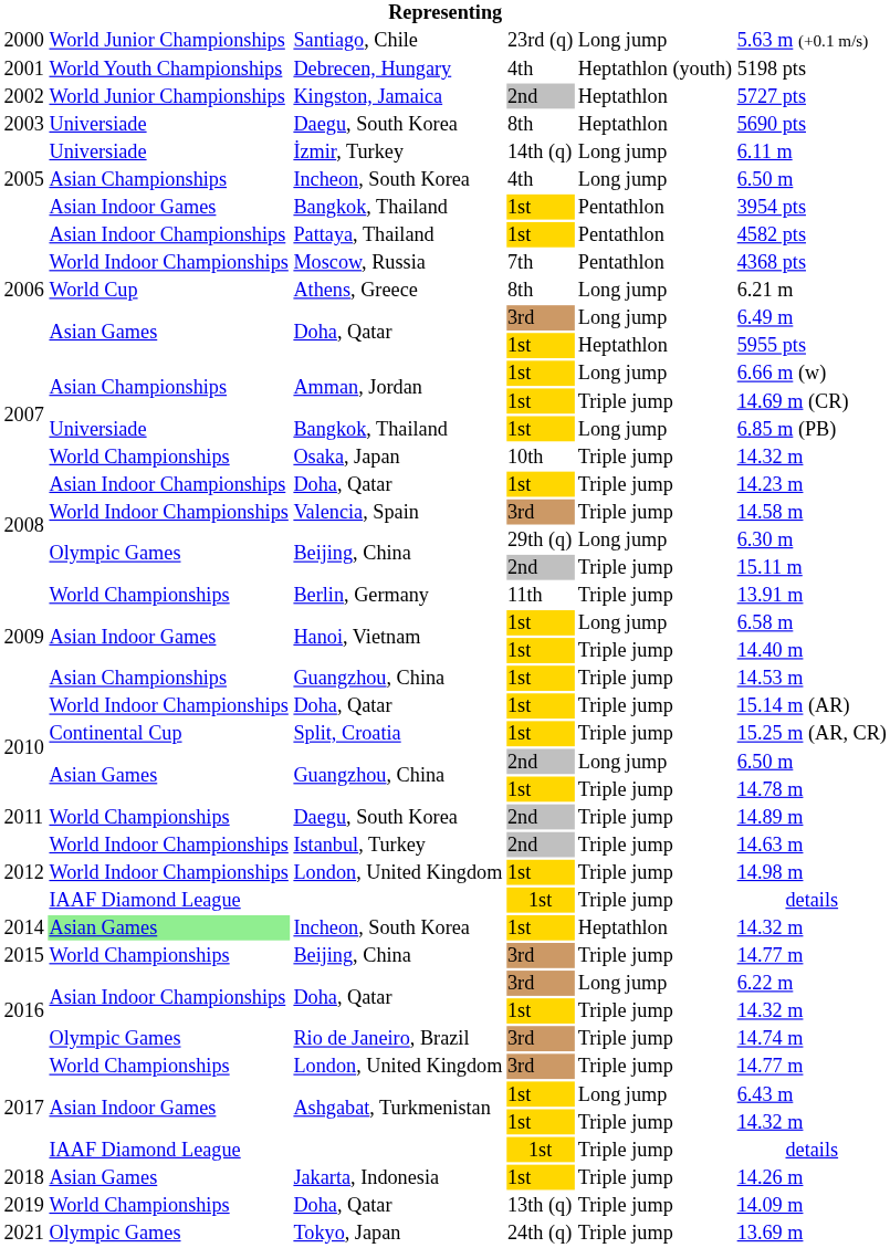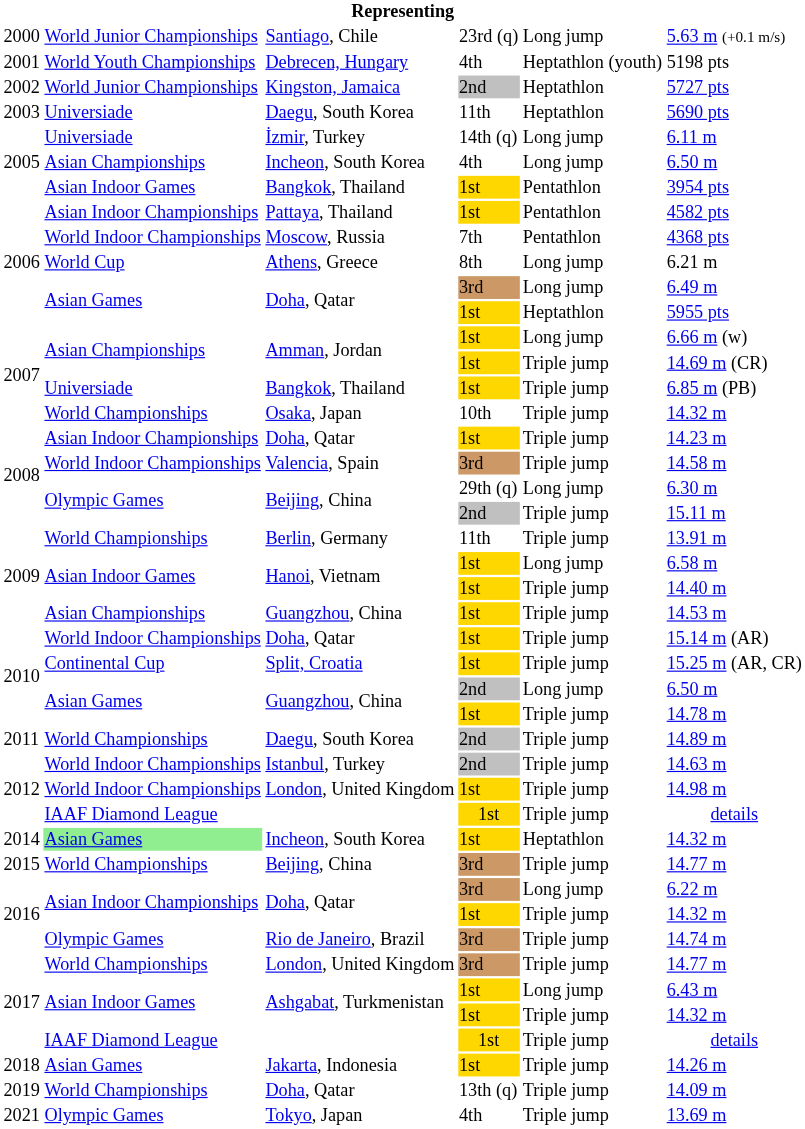2003 / Daegu, South Korea | column 4: 8th -> 11th
2007 / Bangkok, Thailand | column 5: Long jump -> Triple jump
Tokyo, Japan | column 4: 24th (q) -> 4th
